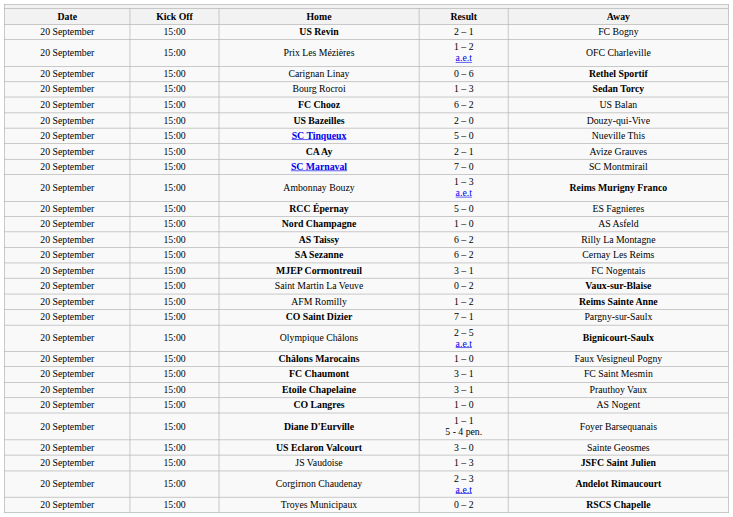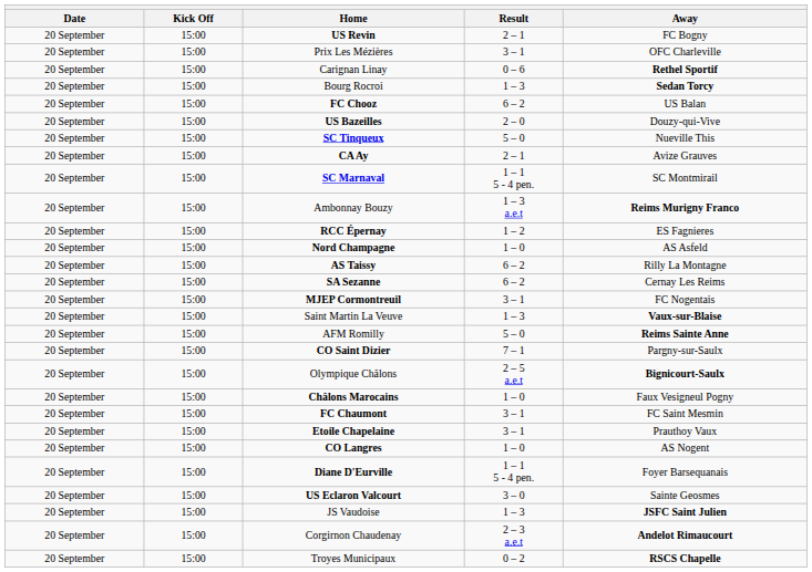Prix Les Mézières | Result: 1 – 2 a.e.t -> 3 – 1
SC Marnaval | Result: 7 – 0 -> 1 – 1 5 - 4 pen.
RCC Épernay | Result: 5 – 0 -> 1 – 2
Saint Martin La Veuve | Result: 0 – 2 -> 1 – 3
AFM Romilly | Result: 1 – 2 -> 5 – 0
